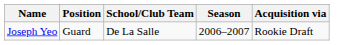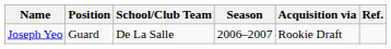+ column: Ref.
